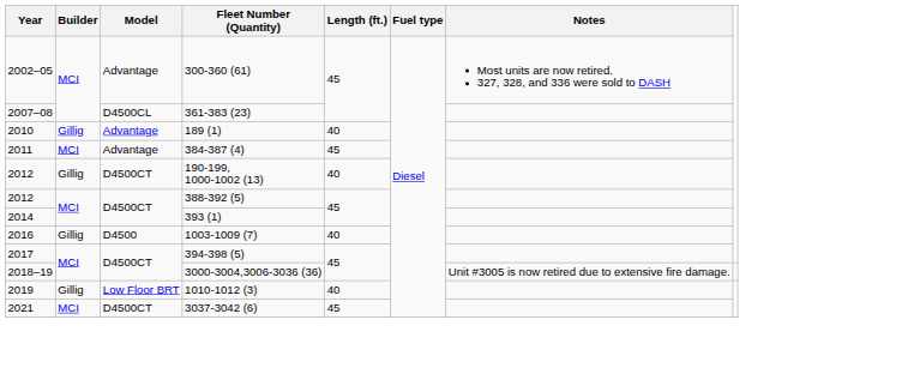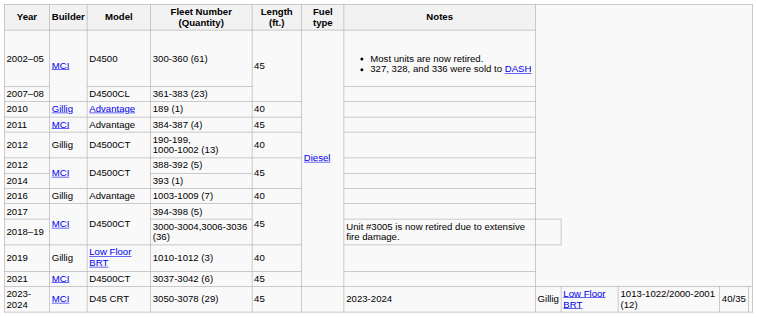300-360 (61) | Model: Advantage -> D4500
1003-1009 (7) | Model: D4500 -> Advantage
+ row: 2023-2024 | MCI | D45 CRT | 3050-3078 (29) | 45 | 2023-2024 | Gillig | Low Floor BRT | 1013-1022/2000-2001 (12) | 40/35
